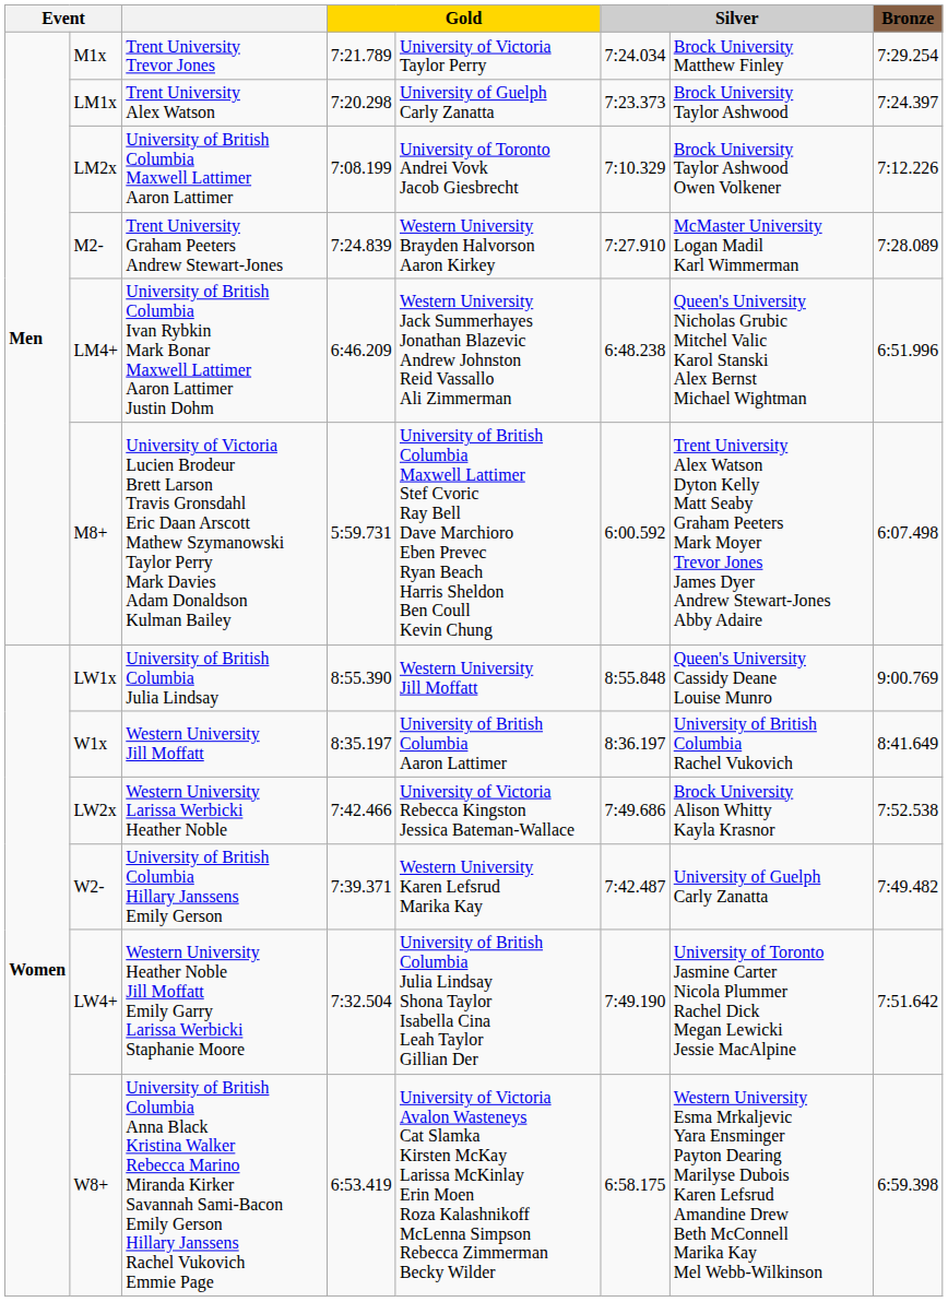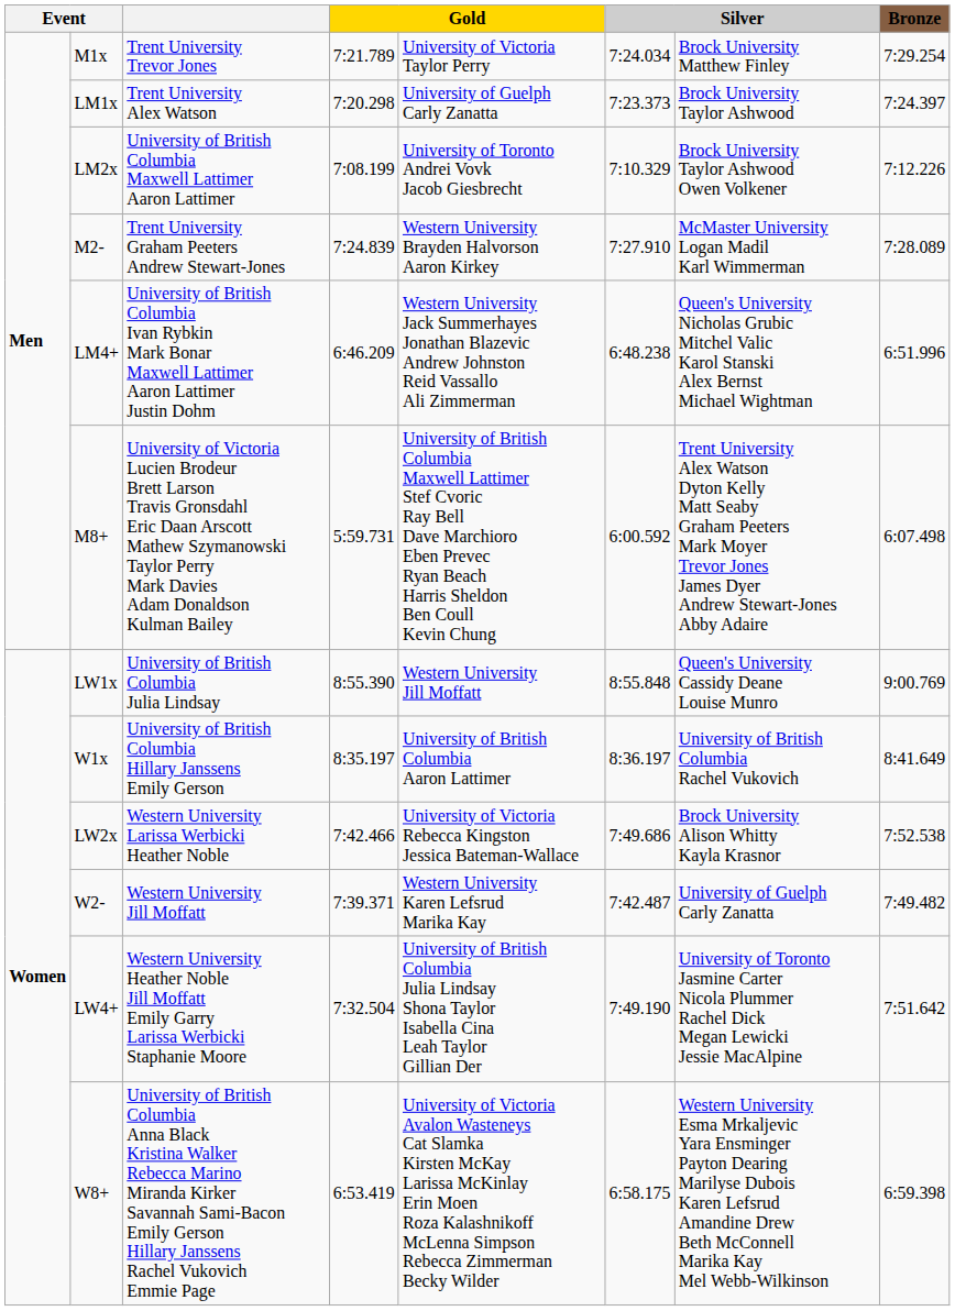W1x | column 3: Western University Jill Moffatt -> University of British Columbia Hillary Janssens Emily Gerson
W2- | column 3: University of British Columbia Hillary Janssens Emily Gerson -> Western University Jill Moffatt
